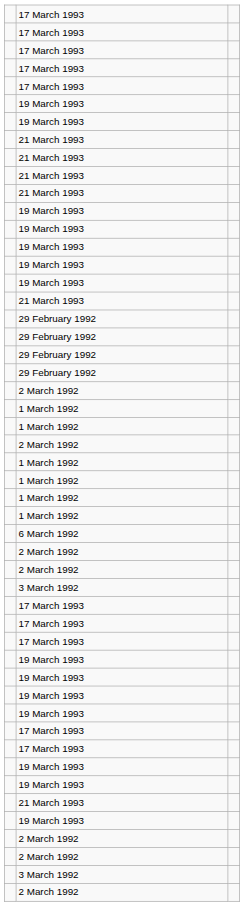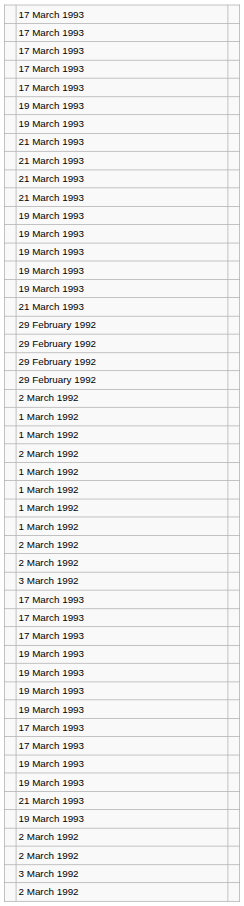- row: 6 March 1992
